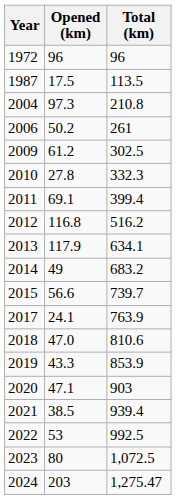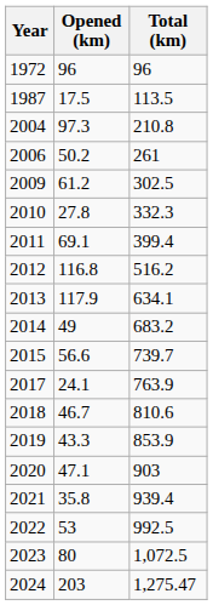2018 | Opened (km): 47.0 -> 46.7
2021 | Opened (km): 38.5 -> 35.8
